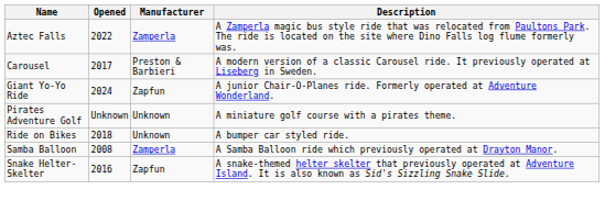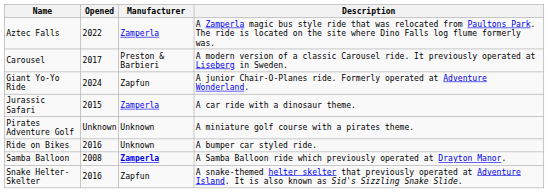+ row: Jurassic Safari | 2015 | Zamperla | A car ride with a dinosaur theme.
Ride on Bikes | Opened: 2018 -> 2016
Samba Balloon | Manufacturer: normal -> bold
